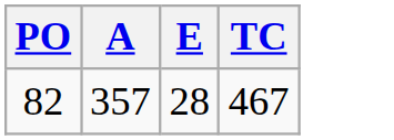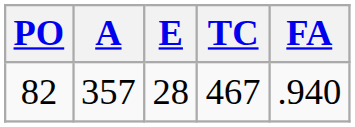+ column: FA | .940
